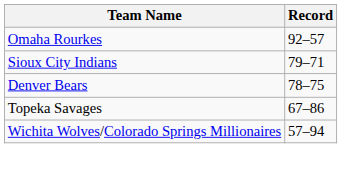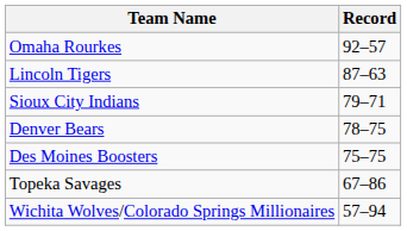+ row: Lincoln Tigers | 87–63
+ row: Des Moines Boosters | 75–75
